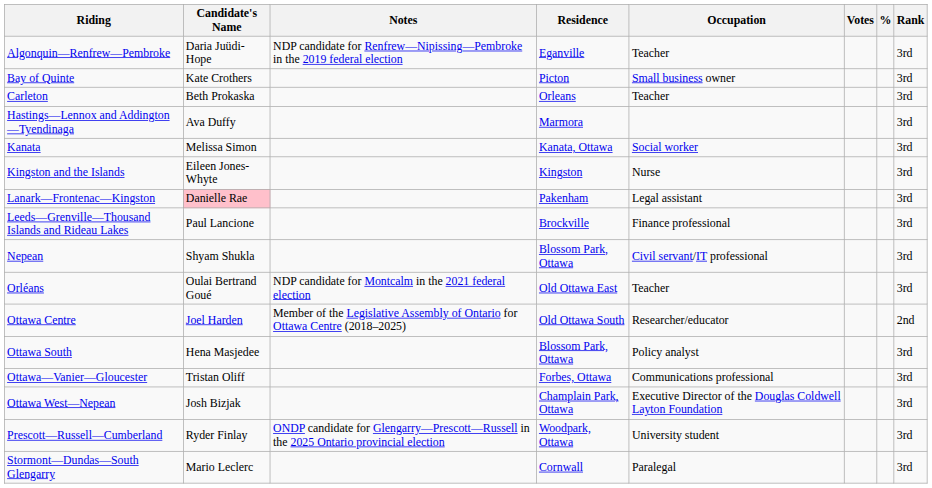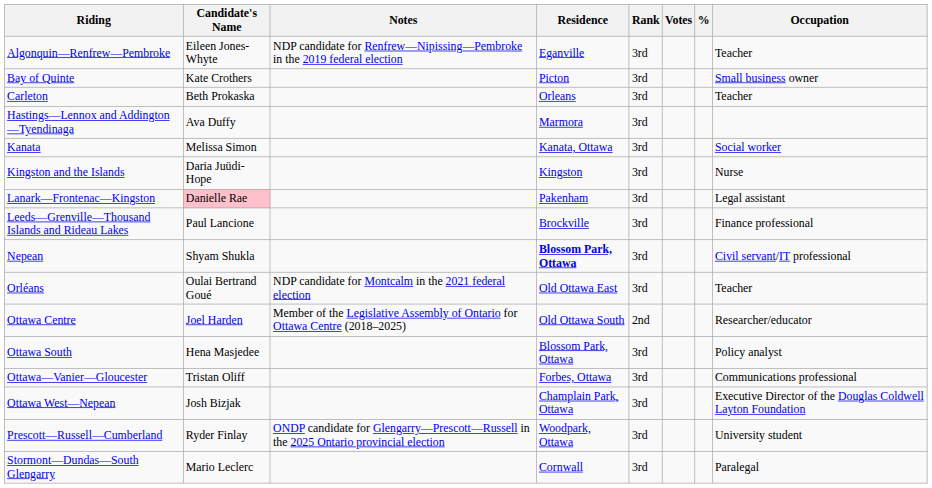columns swapped: Occupation <-> Rank
Algonquin—Renfrew—Pembroke | Candidate's Name: Daria Juüdi-Hope -> Eileen Jones-Whyte
Kingston and the Islands | Candidate's Name: Eileen Jones-Whyte -> Daria Juüdi-Hope
Nepean | Residence: normal -> bold
